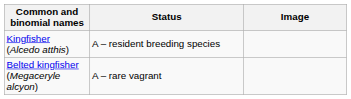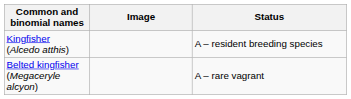columns swapped: Image <-> Status
